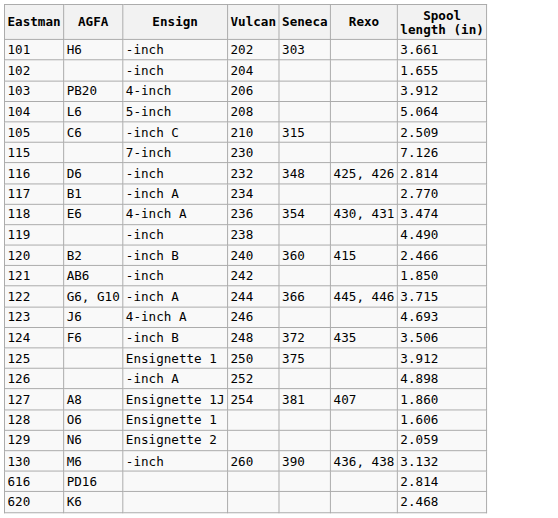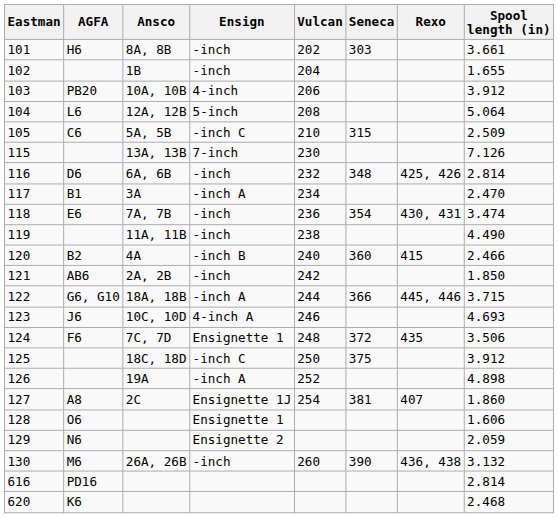+ column: Ansco | 8A, 8B | 1B | 10A, 10B | 12A, 12B | 5A, 5B | 13A, 13B | 6A, 6B | 3A | 7A, 7B | 11A, 11B | 4A | 2A, 2B | 18A, 18B | 10C, 10D | 7C, 7D | 18C, 18D | 19A | 2C | 26A, 26B
117 | Spool length (in): 2.770 -> 2.470
118 | Ensign: 4-inch A -> -inch
124 | Ensign: -inch B -> Ensignette 1
125 | Ensign: Ensignette 1 -> -inch C
